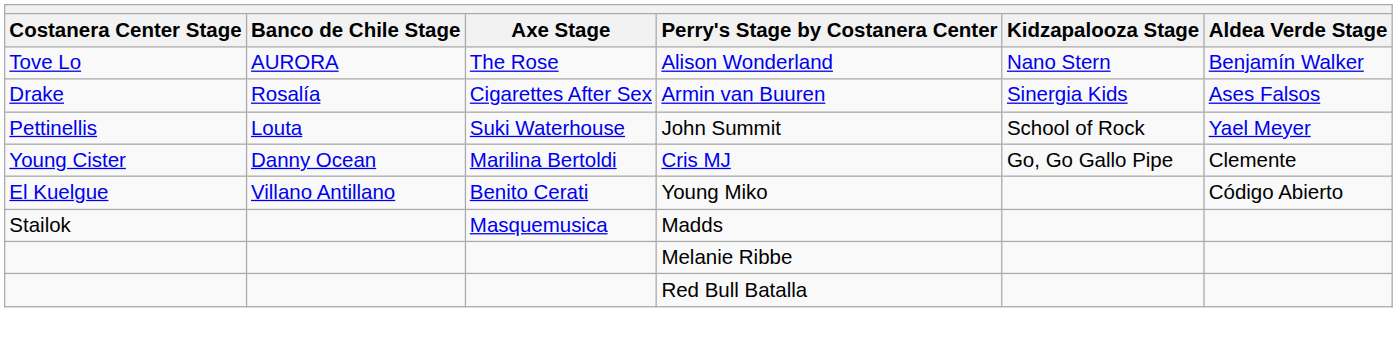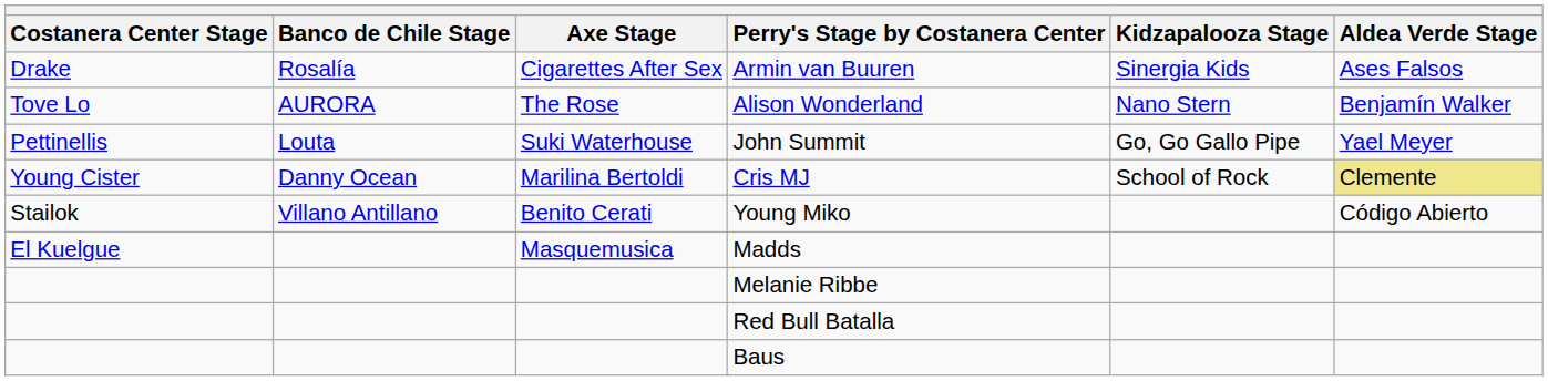rows swapped: Armin van Buuren <-> Alison Wonderland
John Summit | Kidzapalooza Stage: School of Rock -> Go, Go Gallo Pipe
Cris MJ | Kidzapalooza Stage: Go, Go Gallo Pipe -> School of Rock
Cris MJ | Aldea Verde Stage: no background -> khaki background
Young Miko | Costanera Center Stage: El Kuelgue -> Stailok
Madds | Costanera Center Stage: Stailok -> El Kuelgue
+ row: Baus
